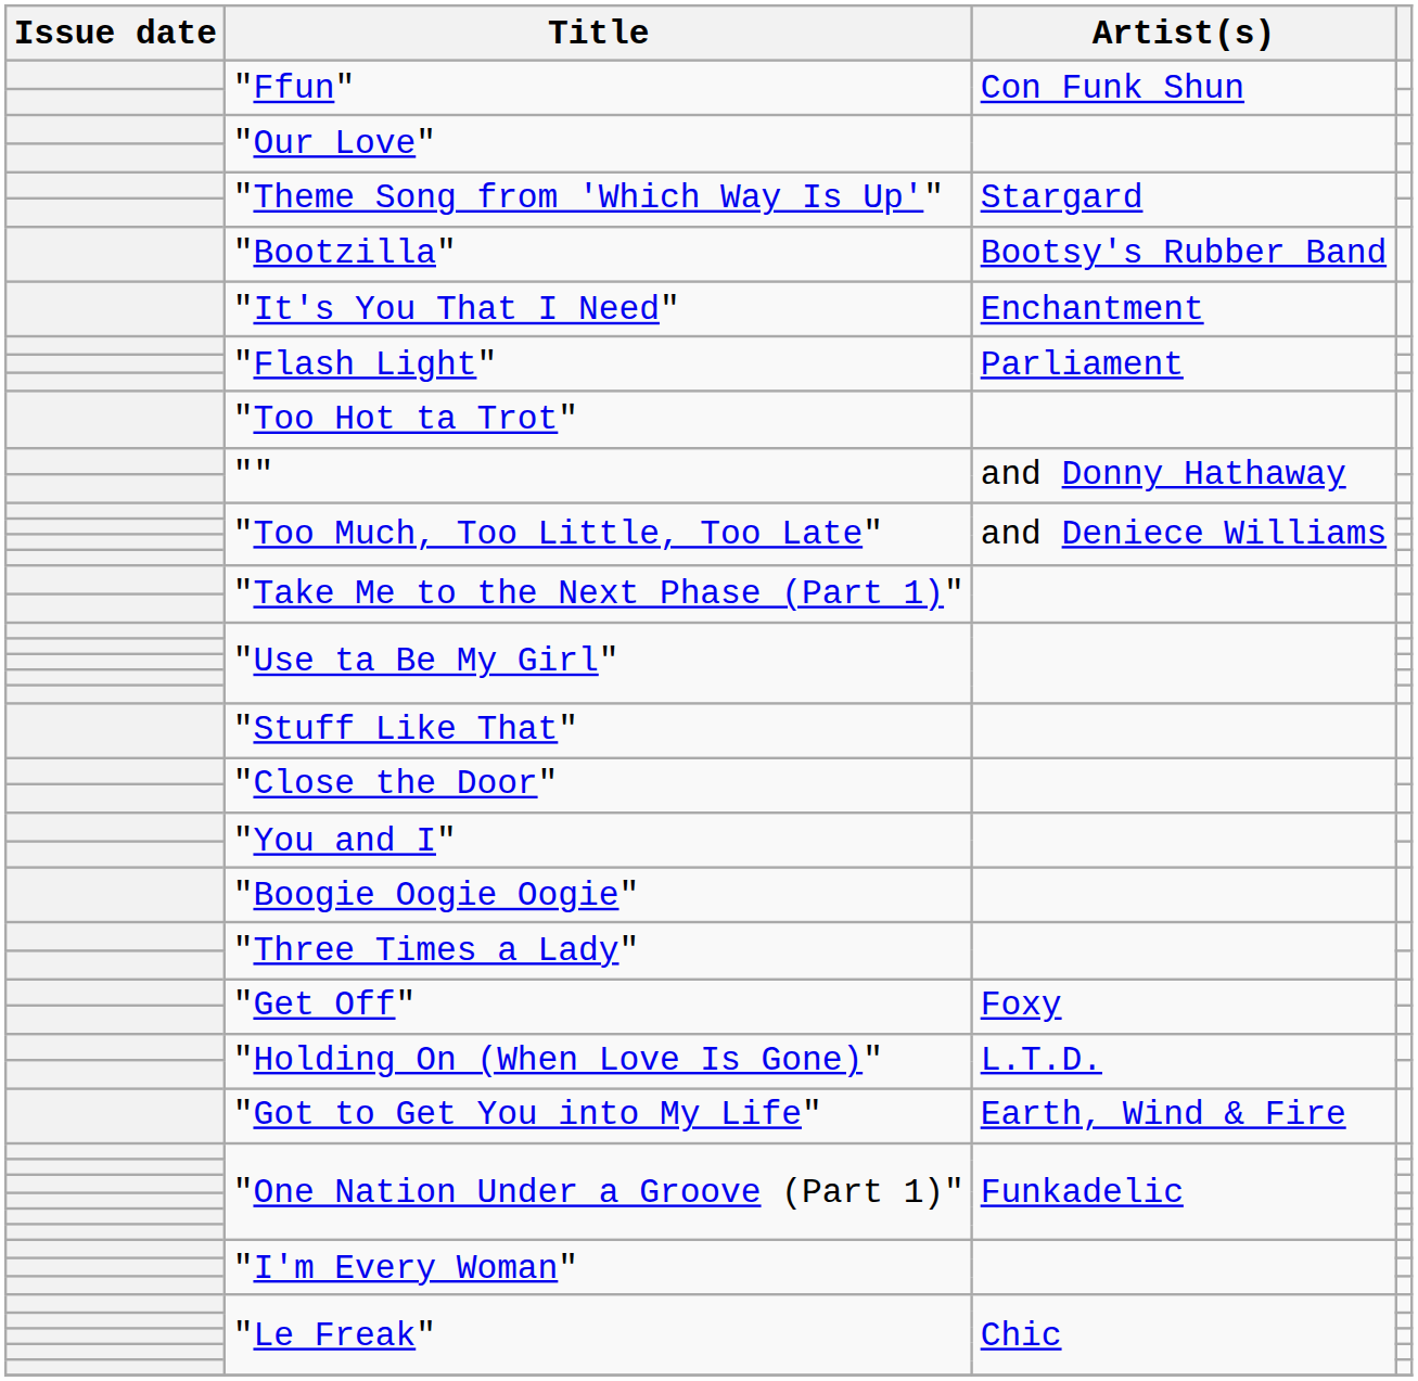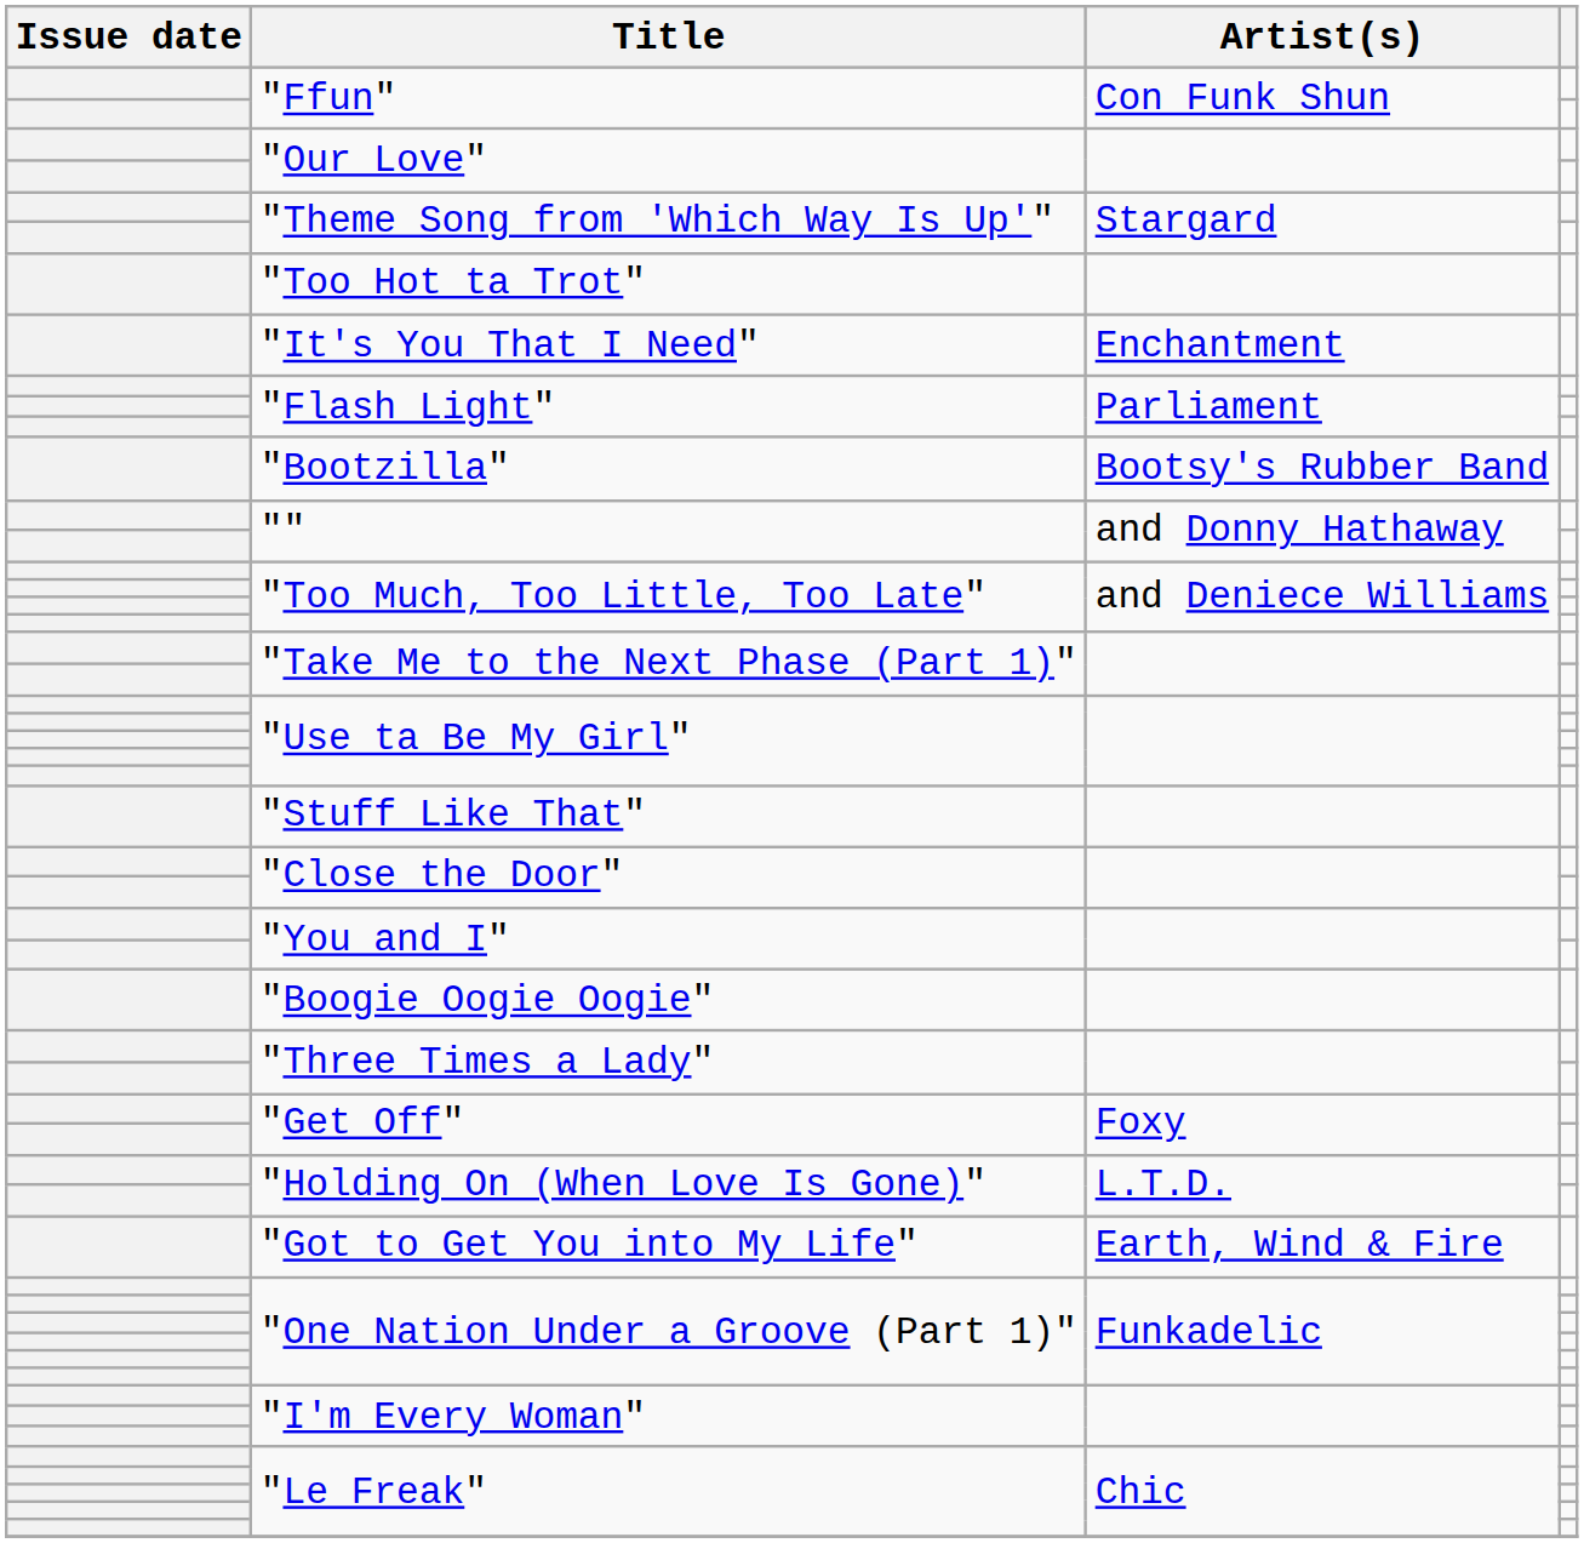rows swapped: "Too Hot ta Trot" <-> "Bootzilla"
